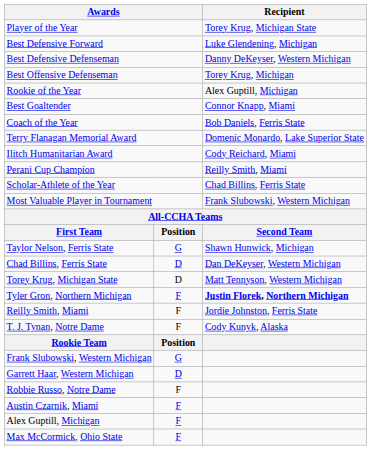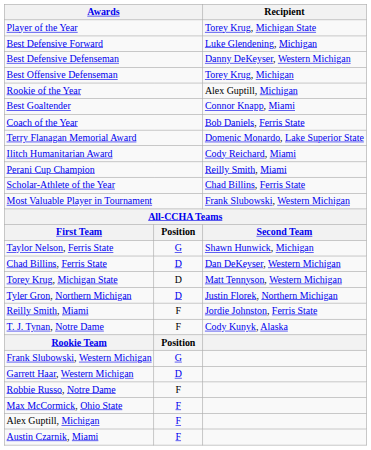Tyler Gron, Northern Michigan | column 2: F -> D
Tyler Gron, Northern Michigan | Recipient: bold -> normal
rows swapped: Austin Czarnik, Miami <-> Max McCormick, Ohio State
